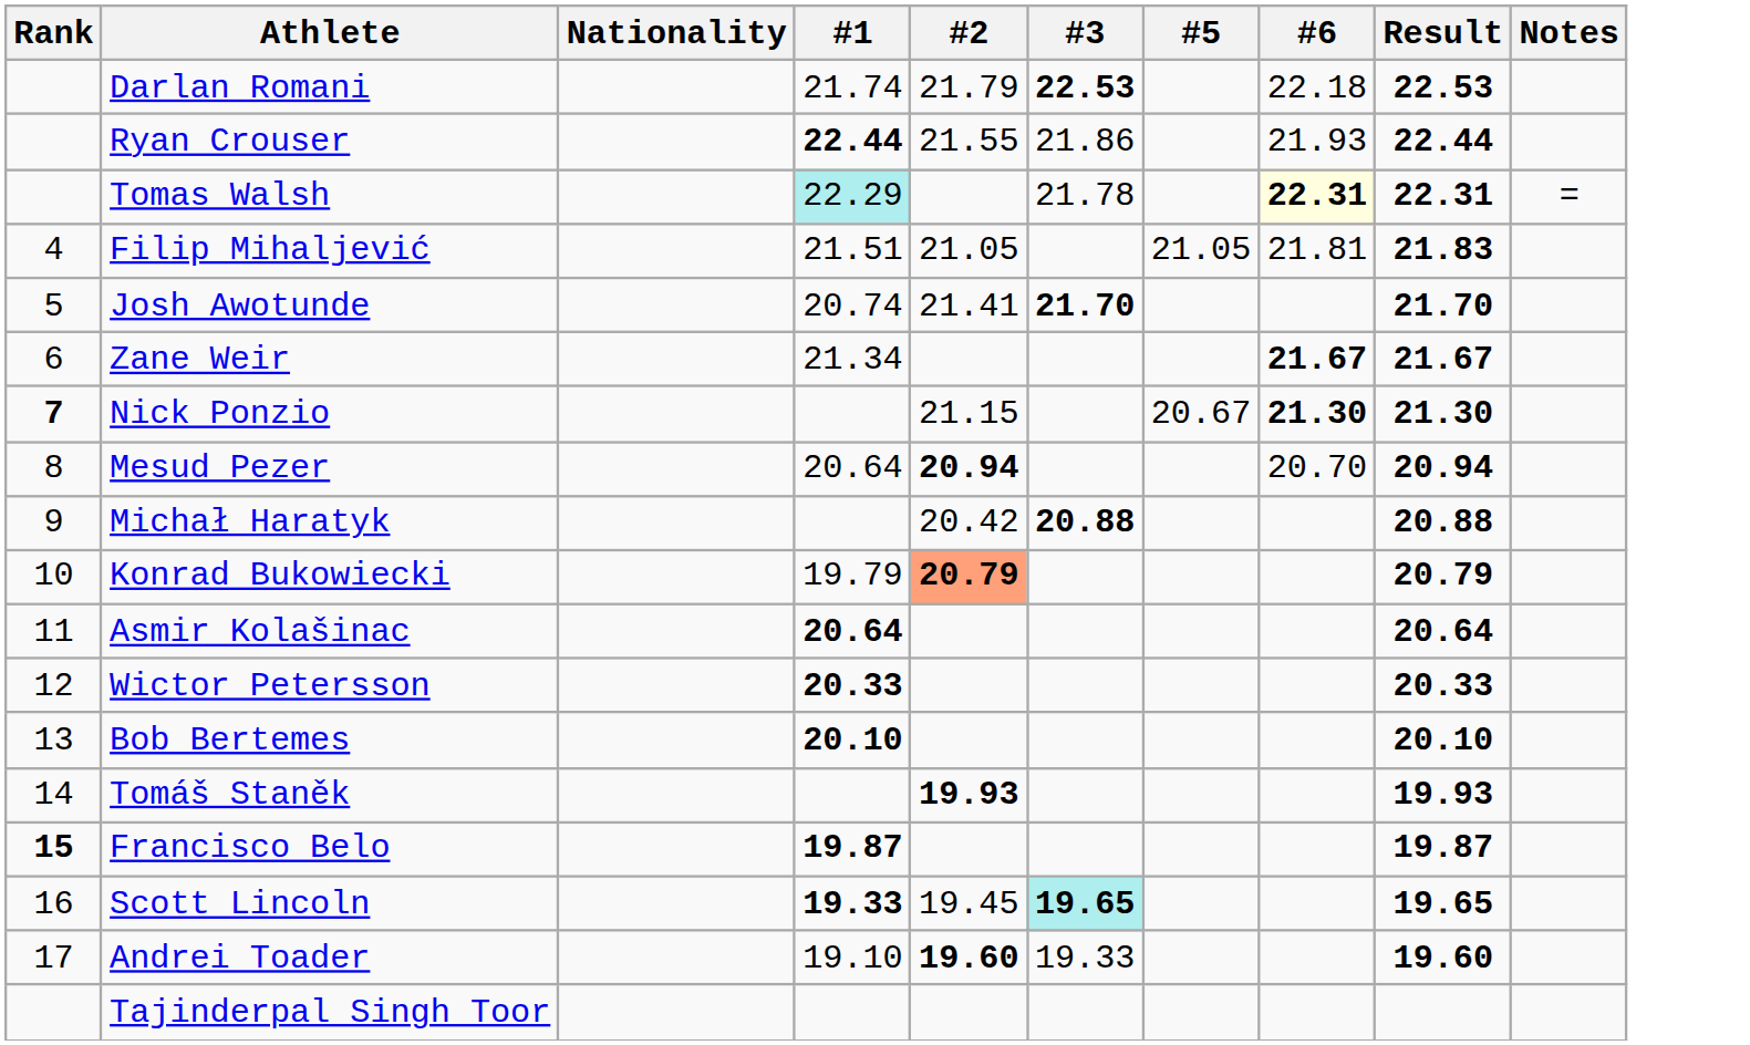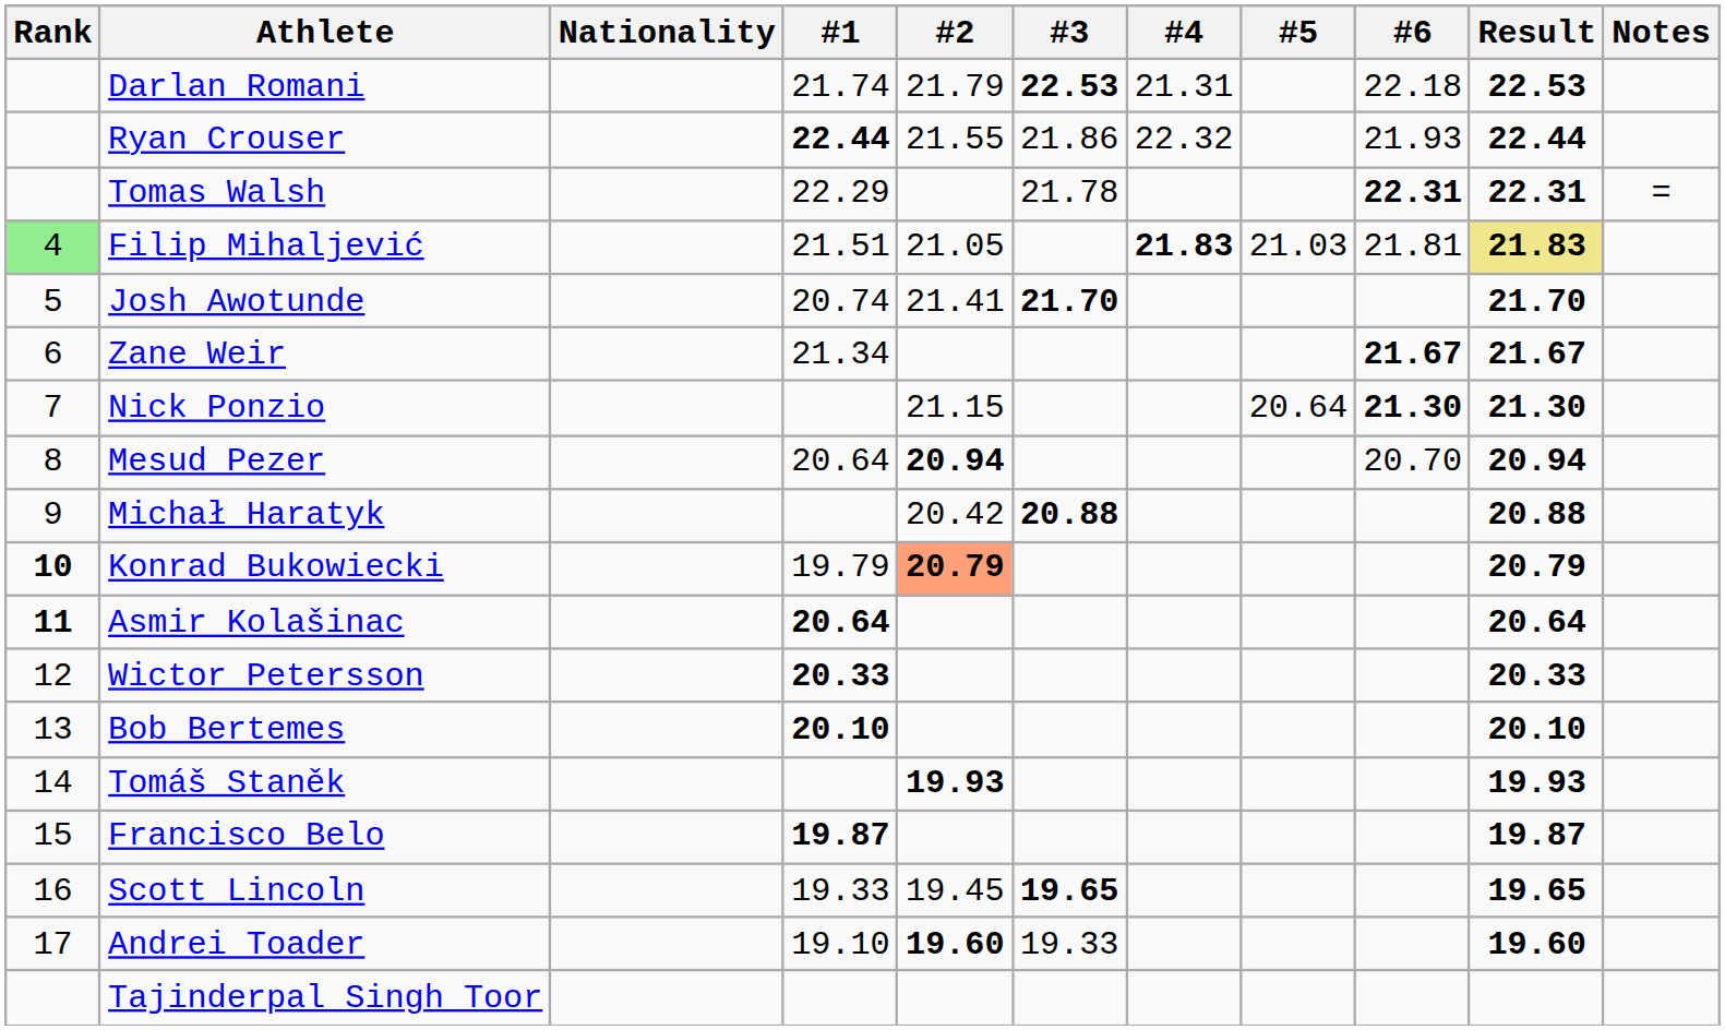+ column: #4 | 21.31 | 22.32 | 21.83
Tomas Walsh | #1: paleturquoise background -> no background
Tomas Walsh | #6: lightyellow background -> no background
Filip Mihaljević | Rank: no background -> lightgreen background
Filip Mihaljević | #5: 21.05 -> 21.03
Filip Mihaljević | Result: no background -> khaki background
Nick Ponzio | Rank: bold -> normal
Nick Ponzio | #5: 20.67 -> 20.64
Konrad Bukowiecki | Rank: normal -> bold
Asmir Kolašinac | Rank: normal -> bold
Francisco Belo | Rank: bold -> normal
Scott Lincoln | #1: bold -> normal
Scott Lincoln | #3: paleturquoise background -> no background
